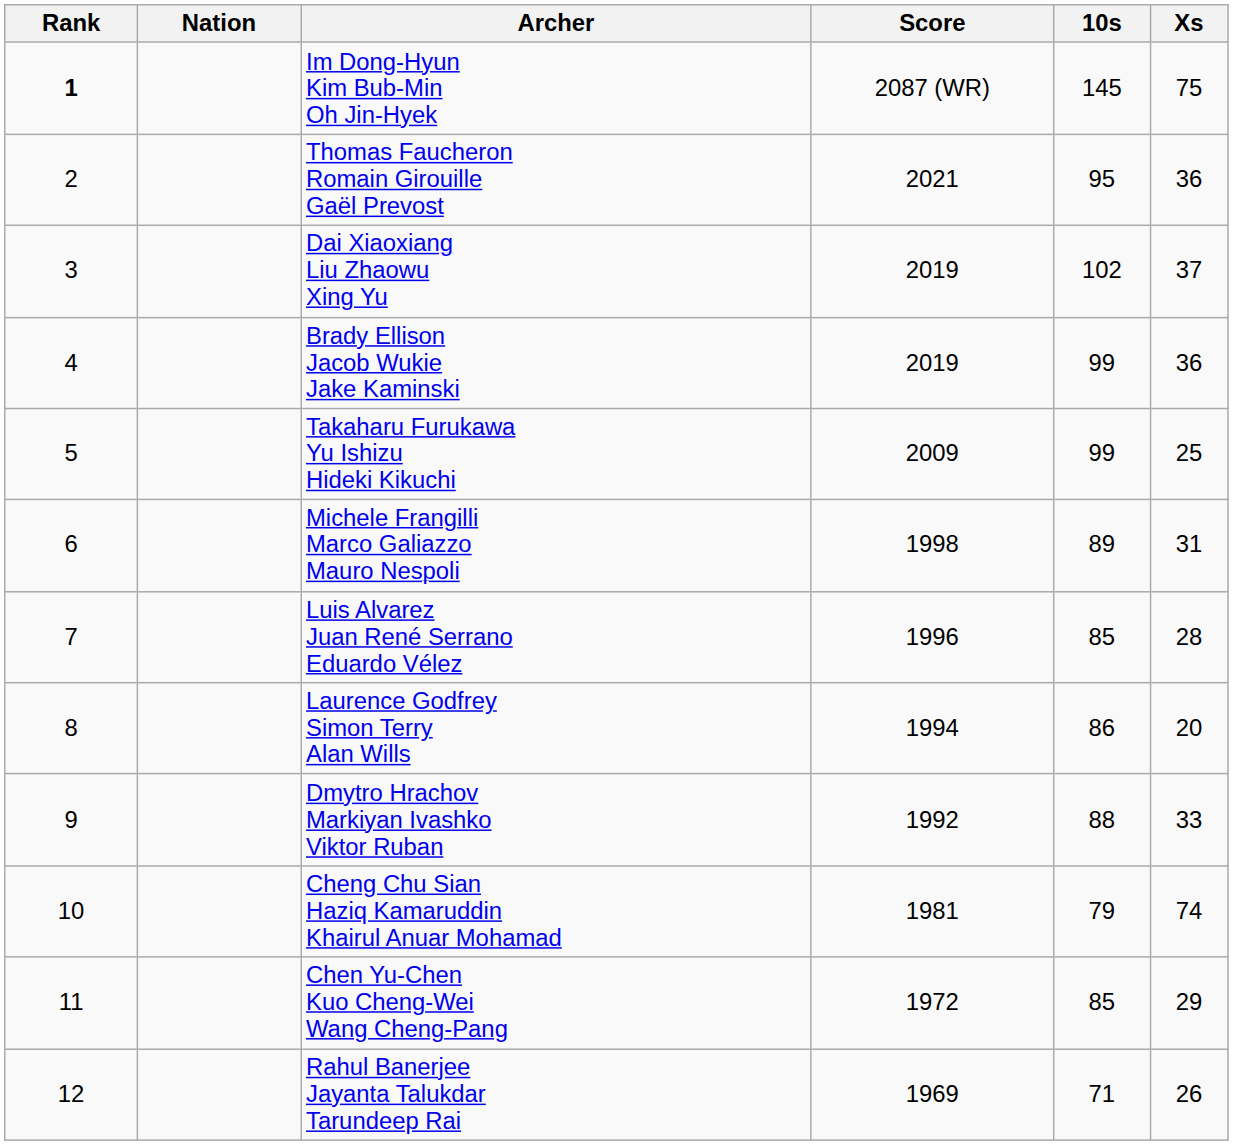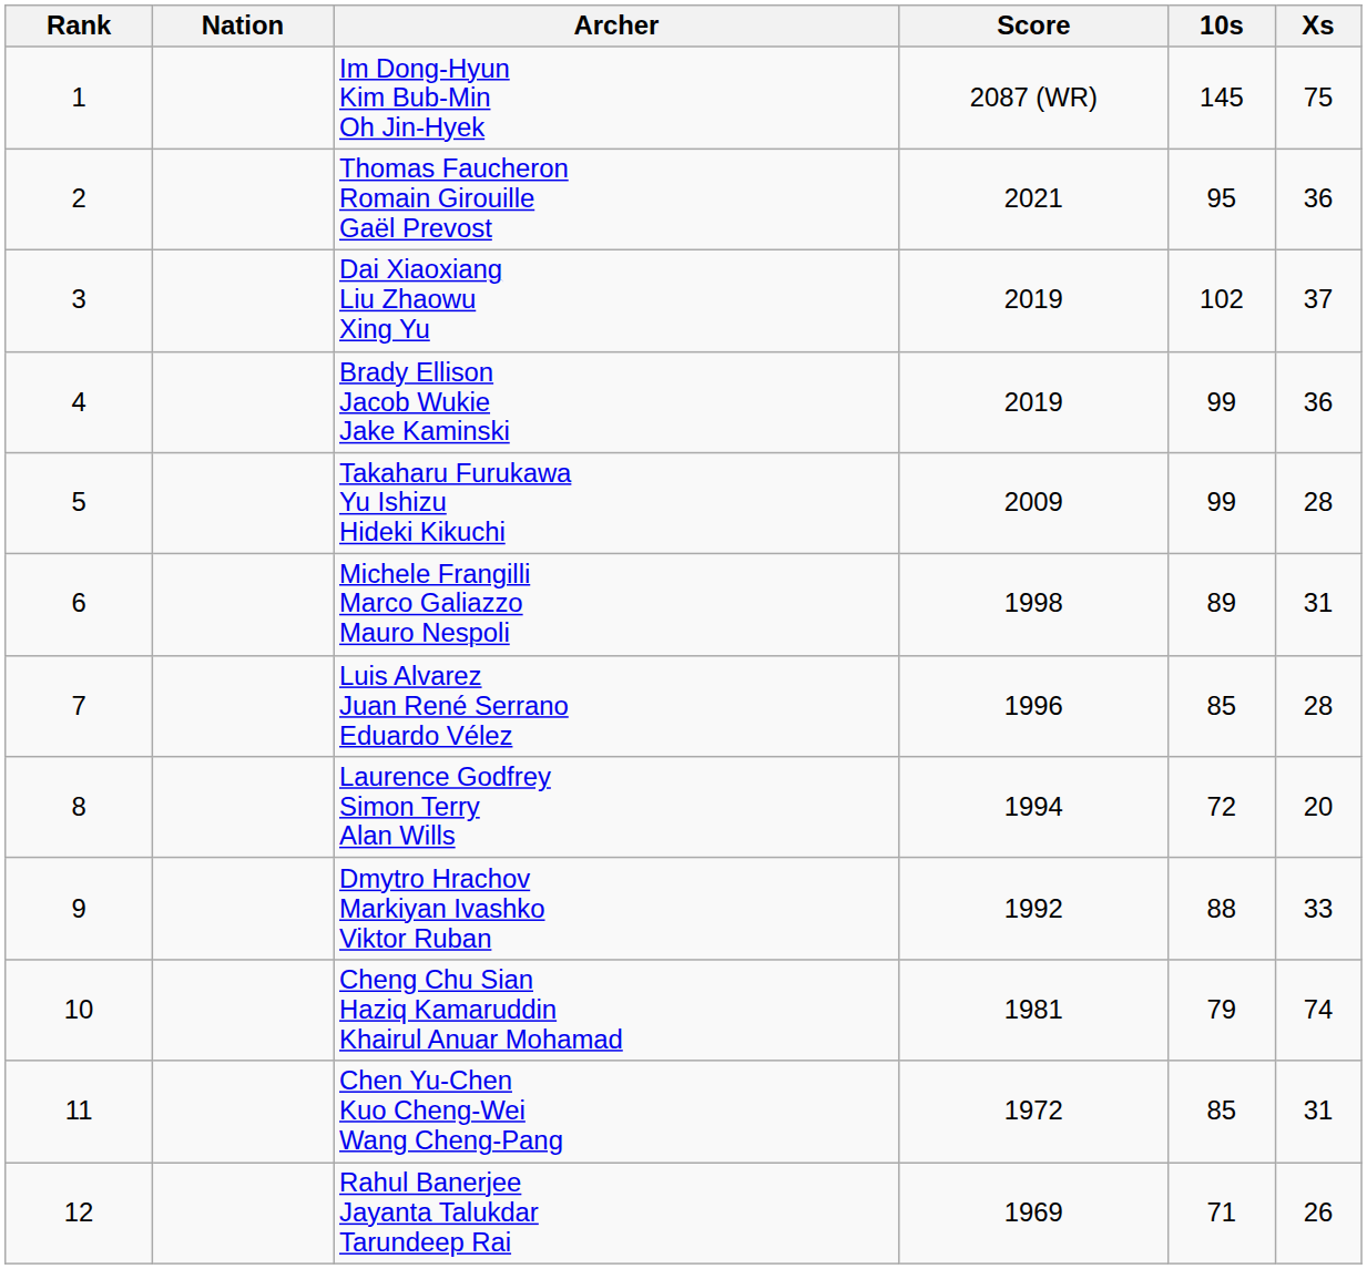Im Dong-Hyun Kim Bub-Min Oh Jin-Hyek | Rank: bold -> normal
Takaharu Furukawa Yu Ishizu Hideki Kikuchi | Xs: 25 -> 28
Laurence Godfrey Simon Terry Alan Wills | 10s: 86 -> 72
Chen Yu-Chen Kuo Cheng-Wei Wang Cheng-Pang | Xs: 29 -> 31
